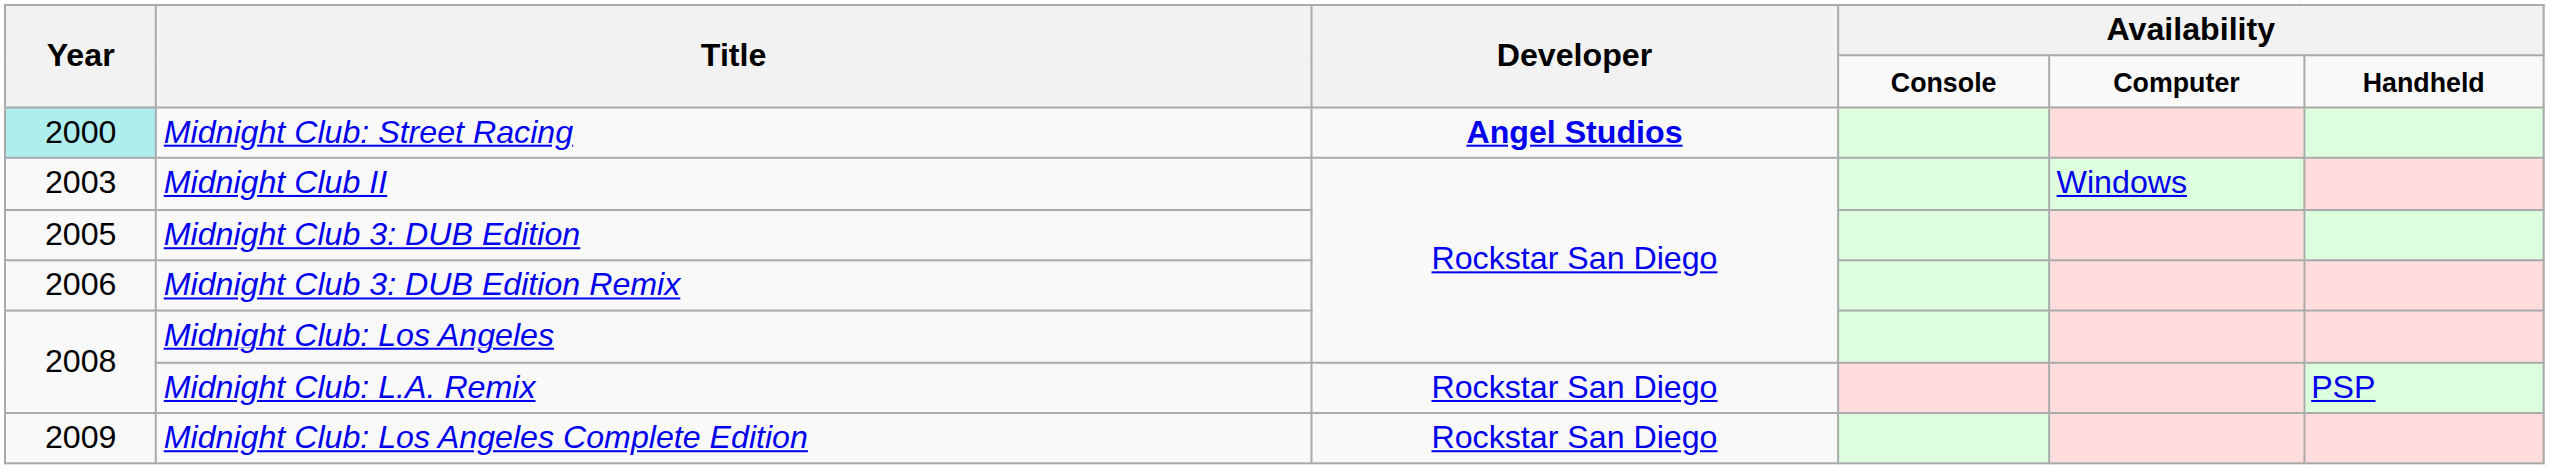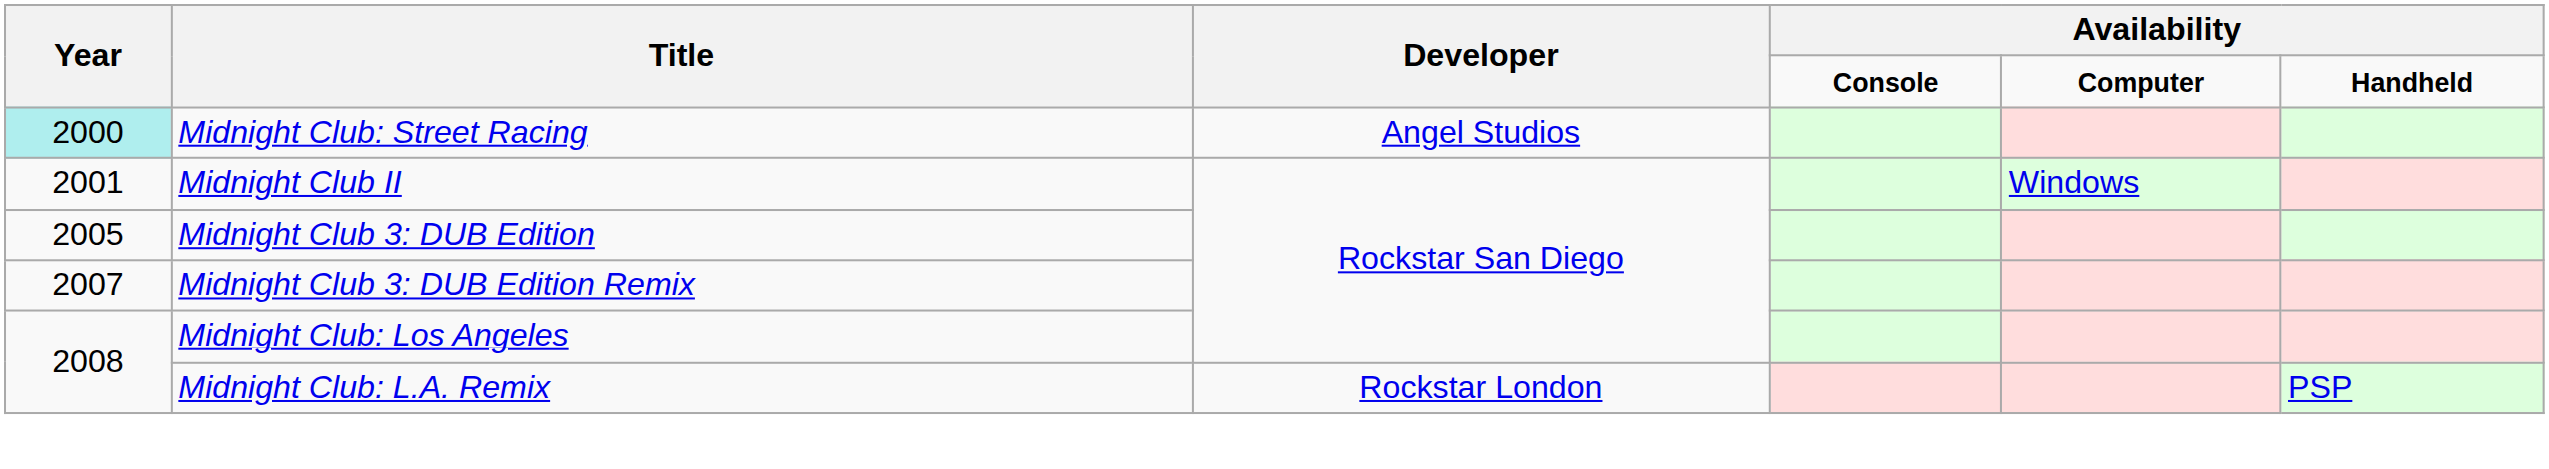Midnight Club: Street Racing | Developer: bold -> normal
Midnight Club II | Year: 2003 -> 2001
Midnight Club 3: DUB Edition Remix | Year: 2006 -> 2007
Midnight Club: L.A. Remix | Developer: Rockstar San Diego -> Rockstar London
- row: 2009 | Midnight Club: Los Angeles Complete Edition | Rockstar San Diego
